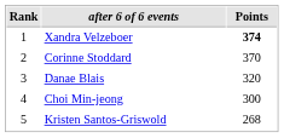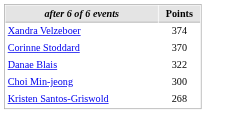- column: Rank | 1 | 2 | 3 | 4 | 5
Xandra Velzeboer | Points: bold -> normal
Danae Blais | Points: 320 -> 322
